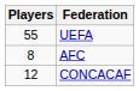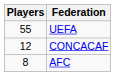rows swapped: CONCACAF <-> AFC
